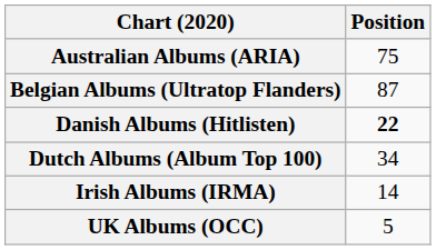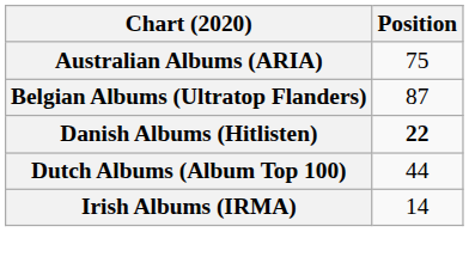Dutch Albums (Album Top 100) | Position: 34 -> 44
- row: UK Albums (OCC) | 5
